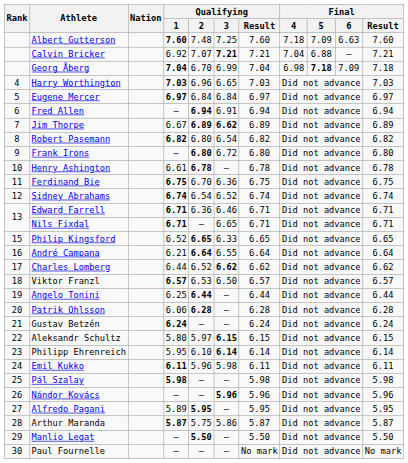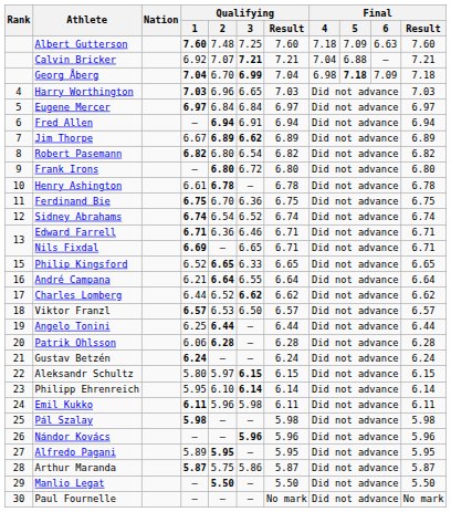Georg Åberg | Qualifying / 3: normal -> bold
Nils Fixdal | Qualifying / 1: 6.71 -> 6.69
